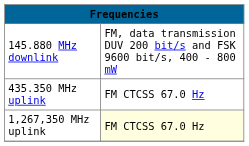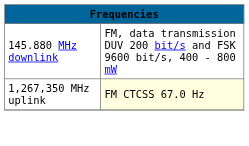- row: 435.350 MHz uplink | FM CTCSS 67.0 Hz
